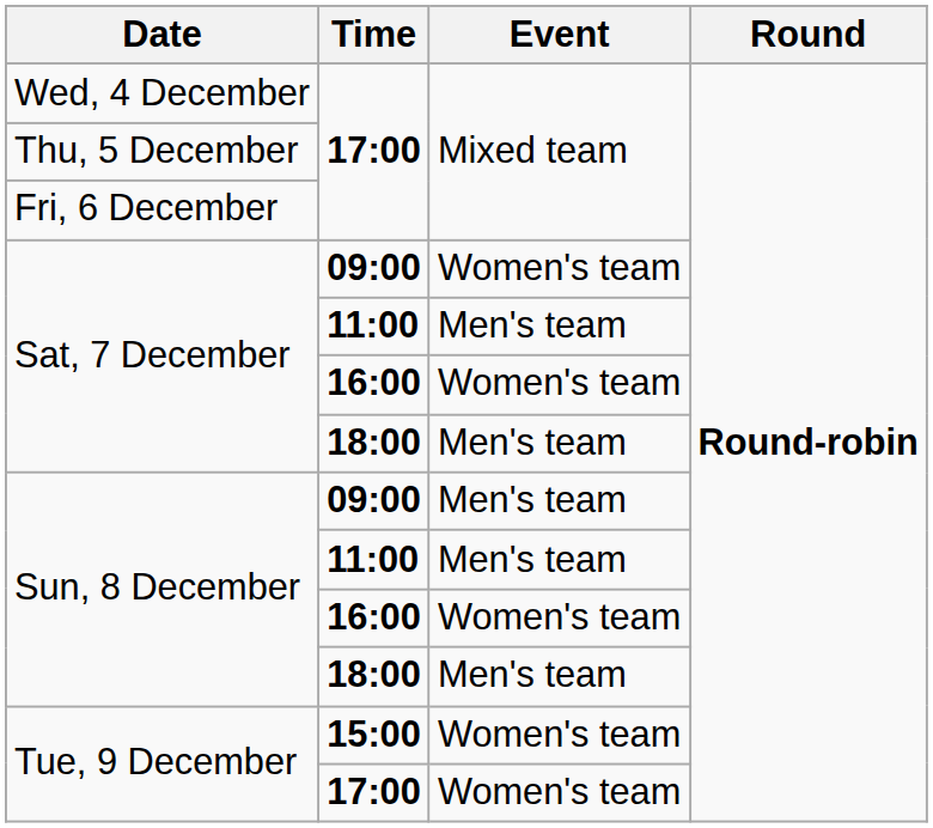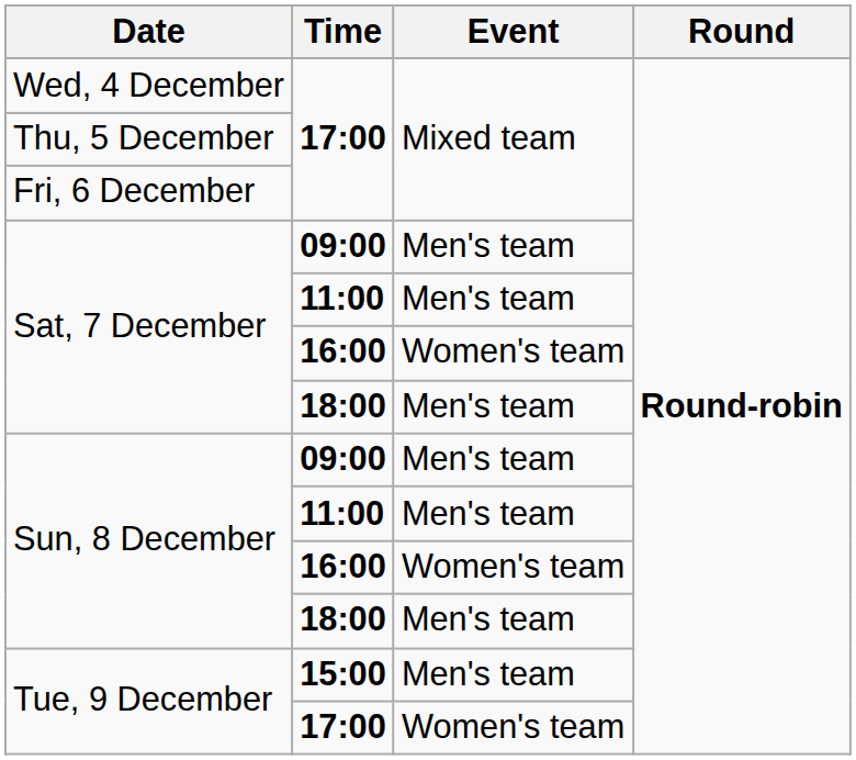Sat, 7 December / 09:00 | Event: Women's team -> Men's team
Tue, 9 December / 15:00 | Event: Women's team -> Men's team
